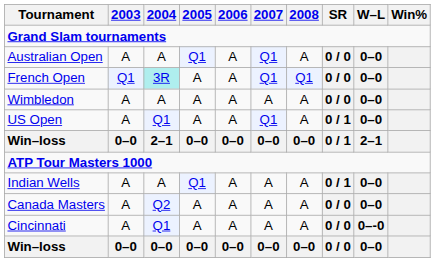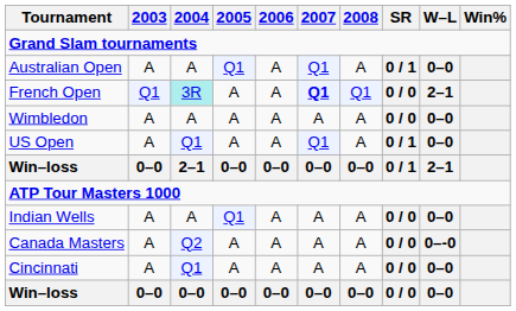Australian Open | SR: 0 / 0 -> 0 / 1
French Open | 2007: normal -> bold
French Open | W–L: 0–0 -> 2–1
Indian Wells | SR: 0 / 1 -> 0 / 0
Canada Masters | W–L: 0–0 -> 0–-0
Cincinnati | W–L: 0–-0 -> 0–0
